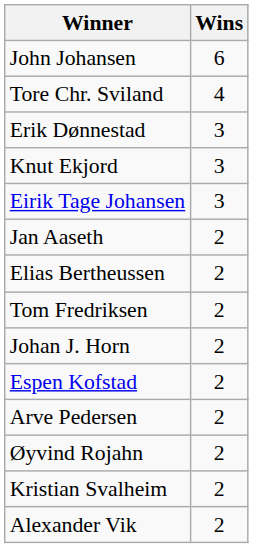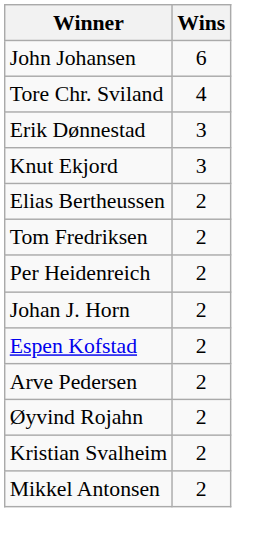- row: Eirik Tage Johansen | 3
- row: Jan Aaseth | 2
+ row: Per Heidenreich | 2
- row: Alexander Vik | 2
+ row: Mikkel Antonsen | 2
